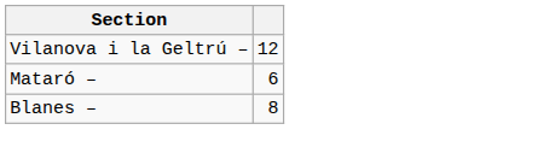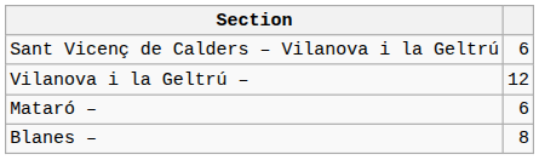+ row: Sant Vicenç de Calders – Vilanova i la Geltrú | 6
